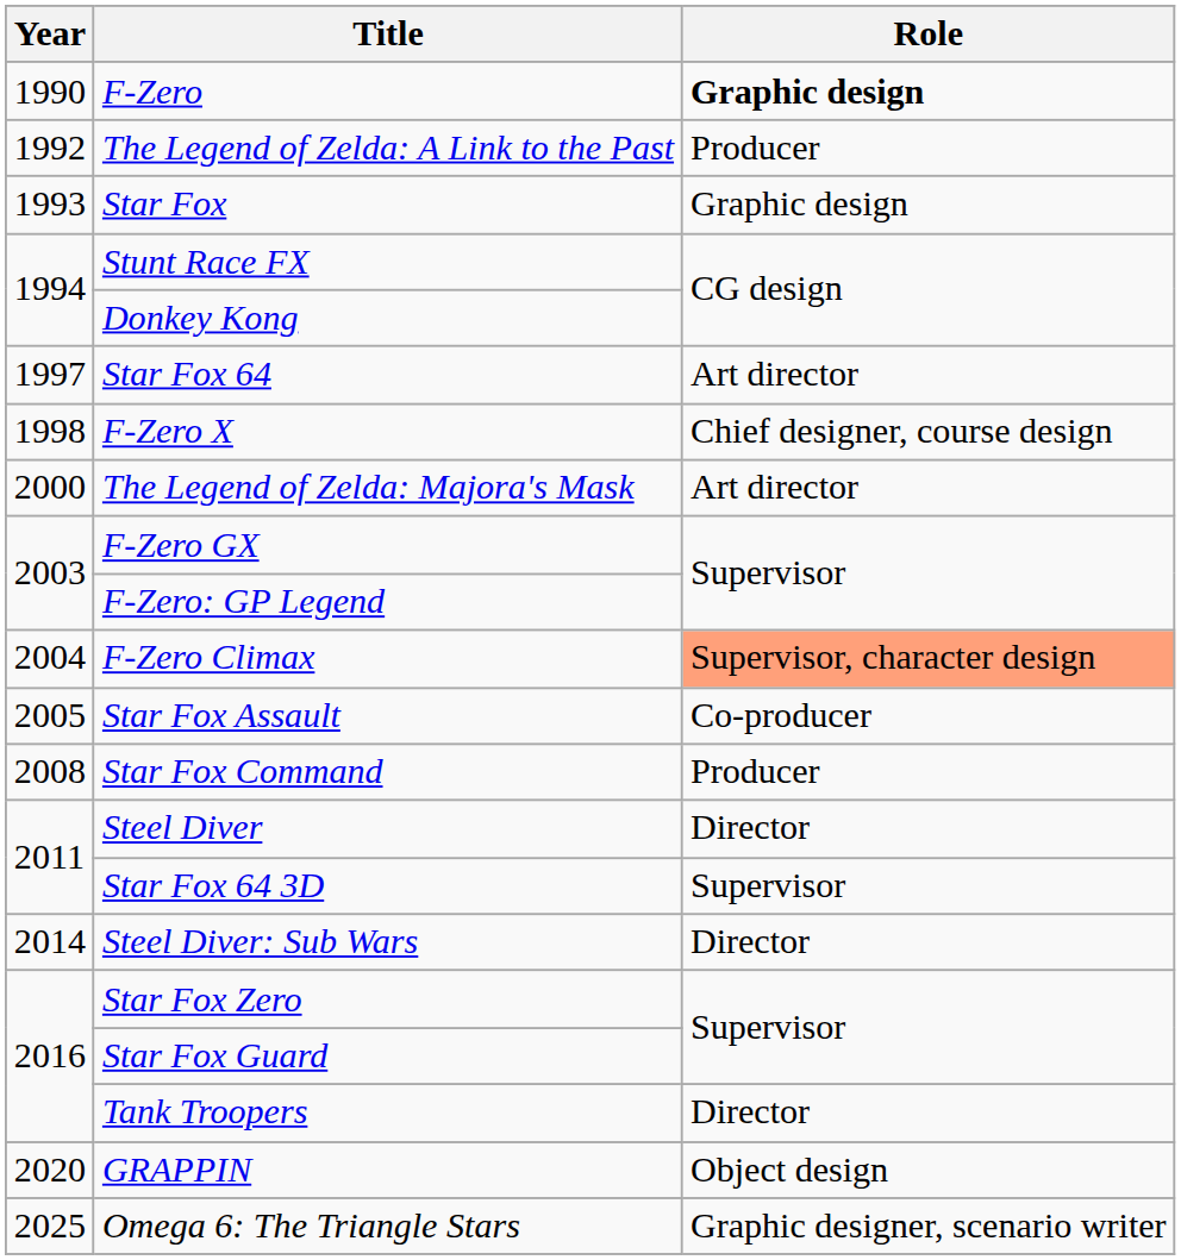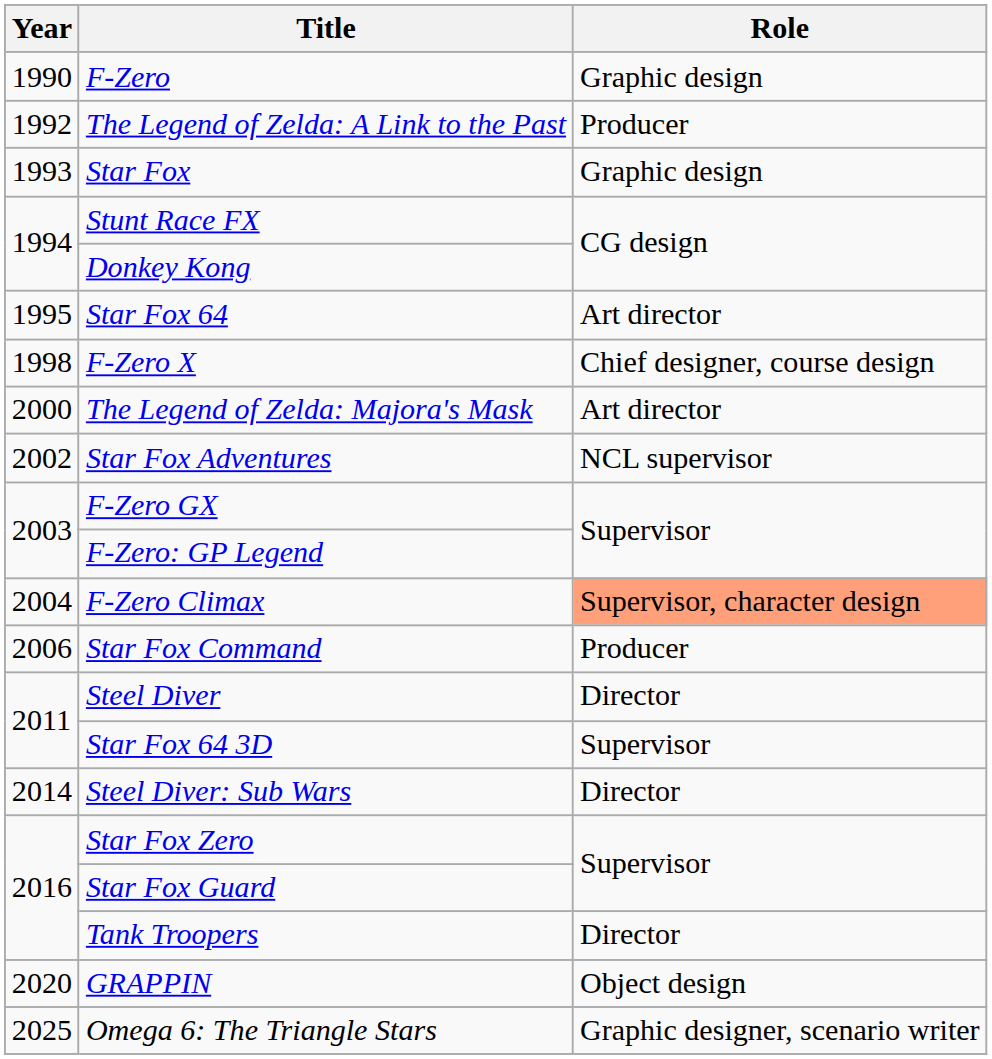F-Zero | Role: bold -> normal
Star Fox 64 | Year: 1997 -> 1995
+ row: 2002 | Star Fox Adventures | NCL supervisor
- row: 2005 | Star Fox Assault | Co-producer
Star Fox Command | Year: 2008 -> 2006
